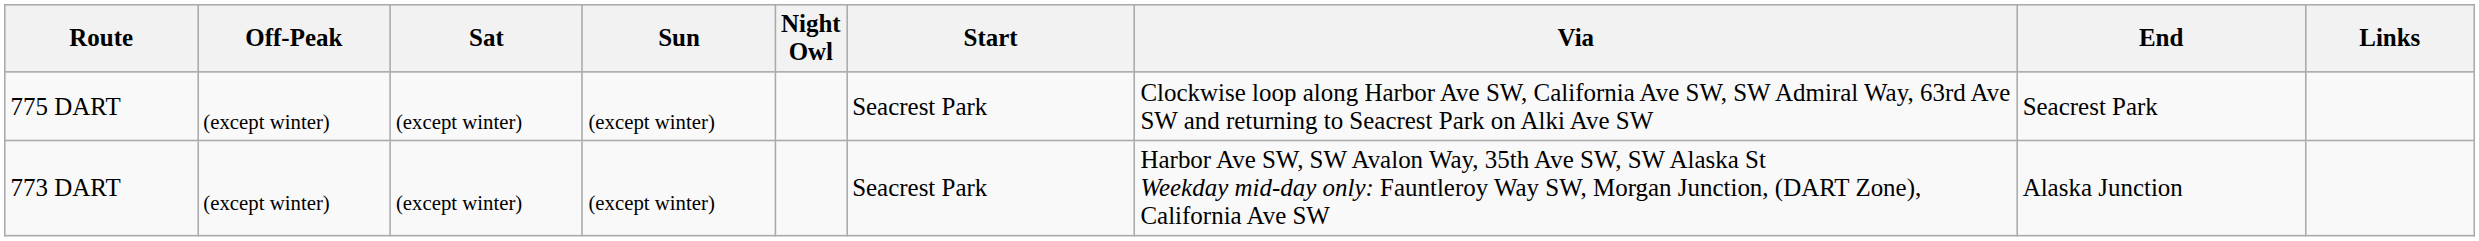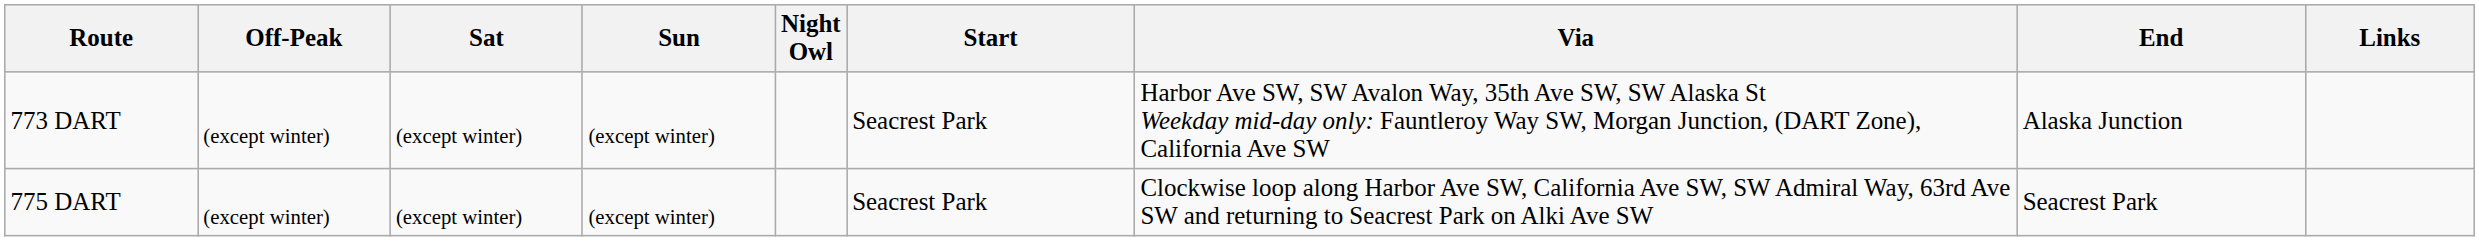rows swapped: 773 DART <-> 775 DART
